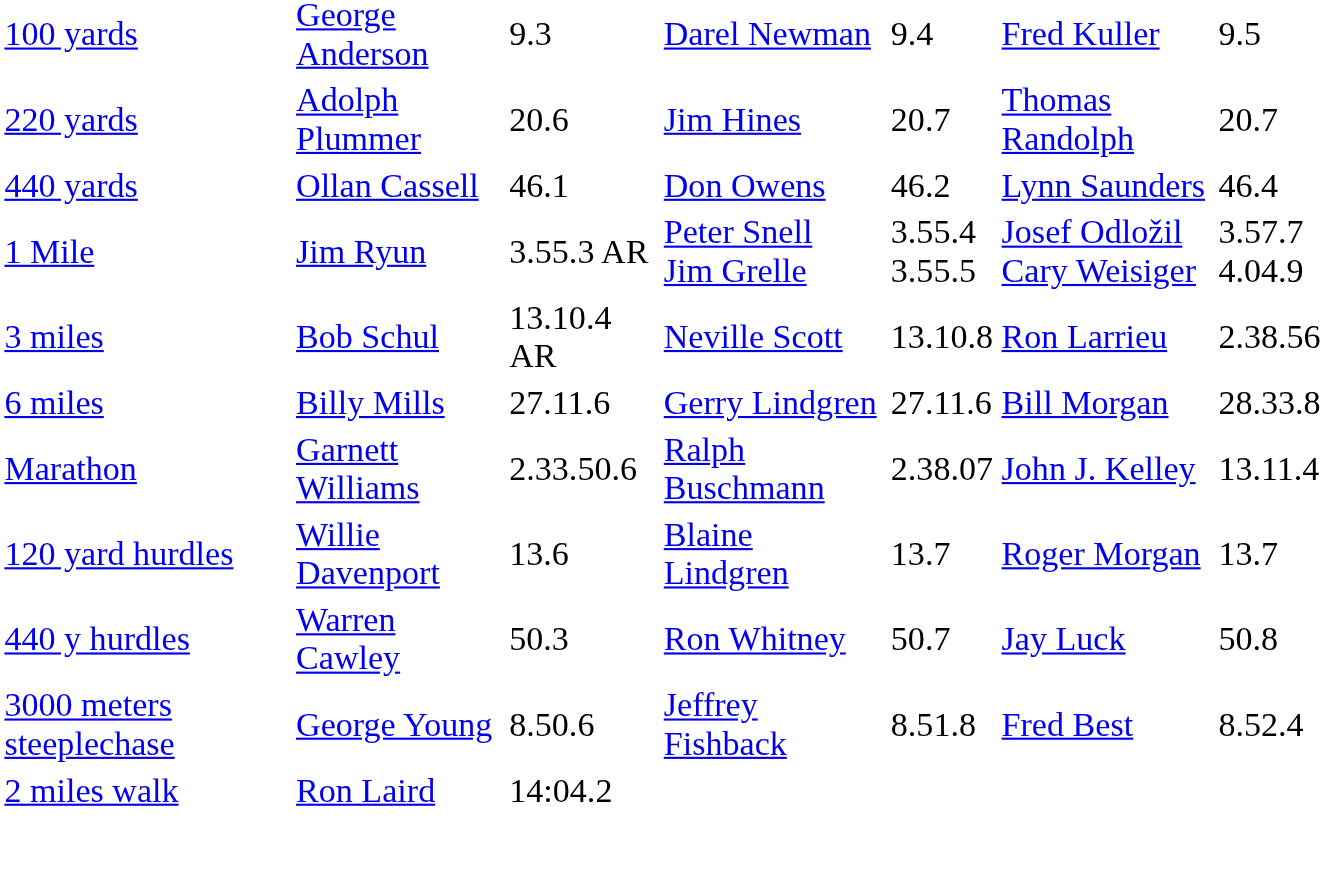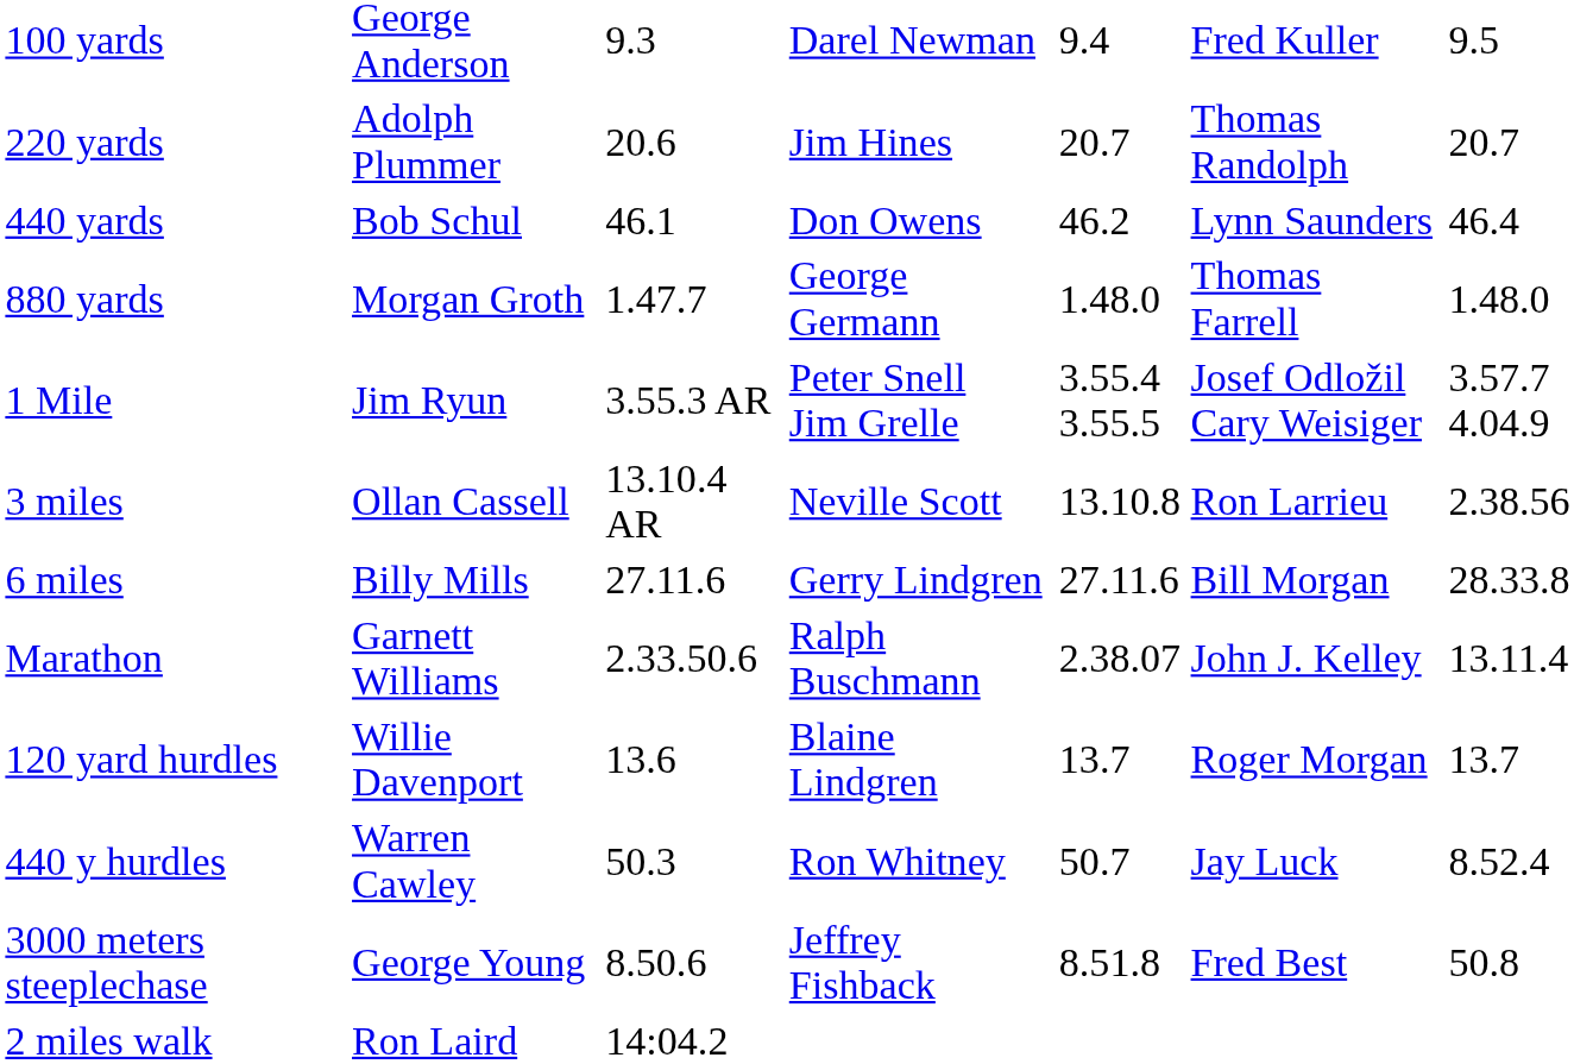440 yards | column 2: Ollan Cassell -> Bob Schul
+ row: 880 yards | Morgan Groth | 1.47.7 | George Germann | 1.48.0 | Thomas Farrell | 1.48.0
3 miles | column 2: Bob Schul -> Ollan Cassell
440 y hurdles | column 7: 50.8 -> 8.52.4
3000 meters steeplechase | column 7: 8.52.4 -> 50.8
